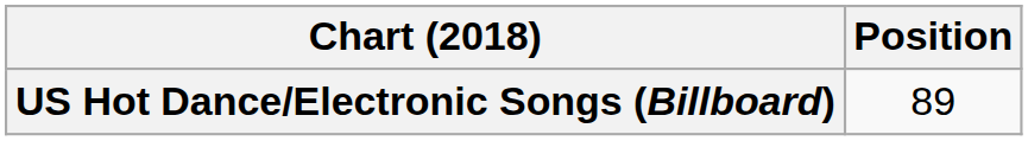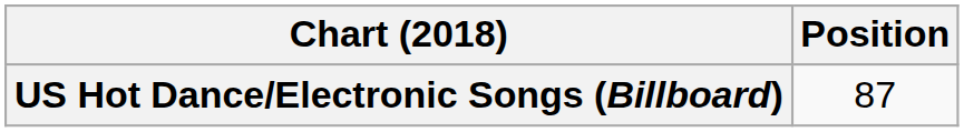US Hot Dance/Electronic Songs (Billboard) | Position: 89 -> 87
